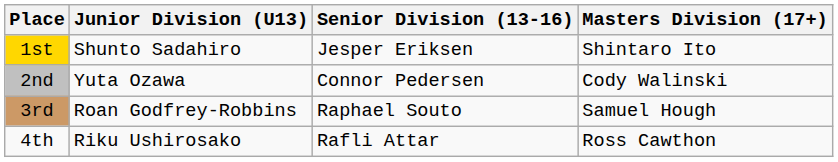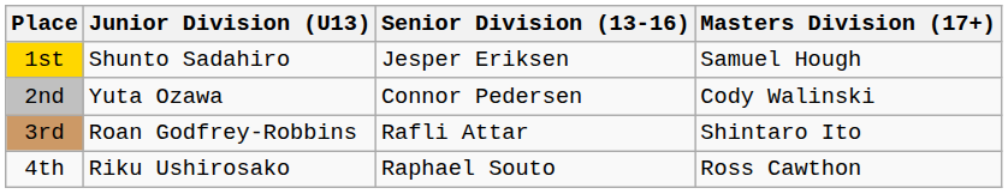1st | Masters Division (17+): Shintaro Ito -> Samuel Hough
3rd | Senior Division (13-16): Raphael Souto -> Rafli Attar
3rd | Masters Division (17+): Samuel Hough -> Shintaro Ito
4th | Senior Division (13-16): Rafli Attar -> Raphael Souto
